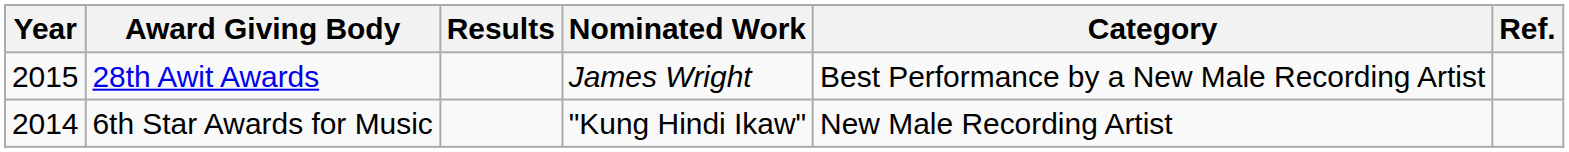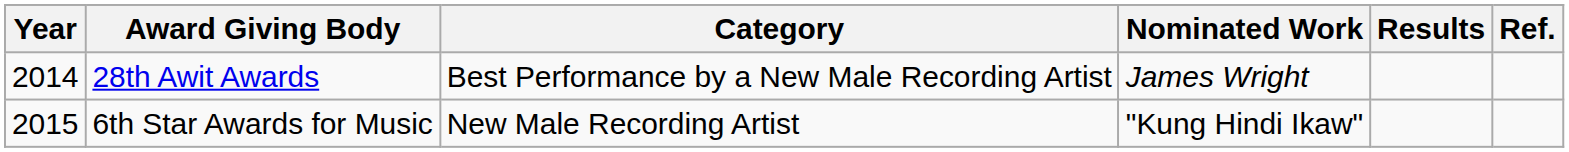columns swapped: Category <-> Results
28th Awit Awards | Year: 2015 -> 2014
6th Star Awards for Music | Year: 2014 -> 2015
